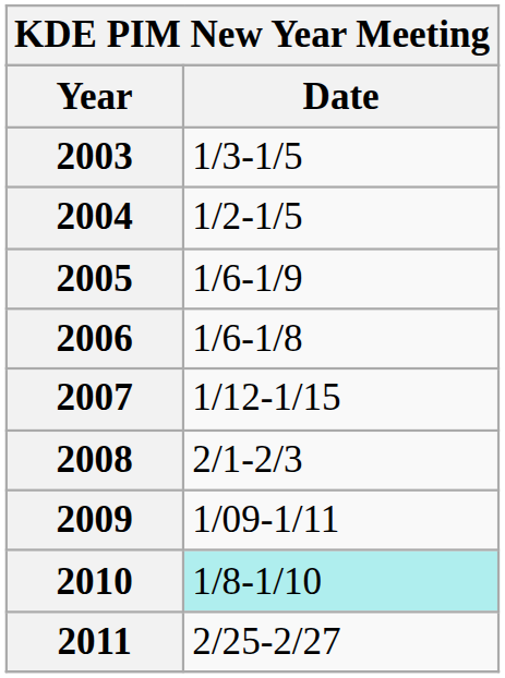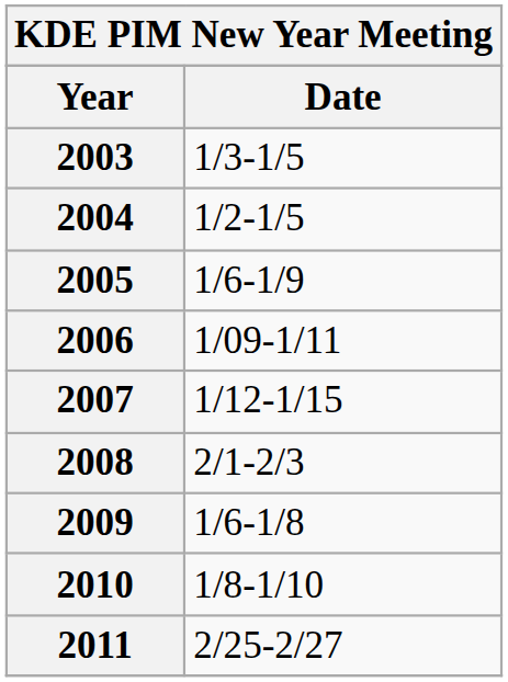2006 | Date: 1/6-1/8 -> 1/09-1/11
2009 | Date: 1/09-1/11 -> 1/6-1/8
2010 | Date: paleturquoise background -> no background
